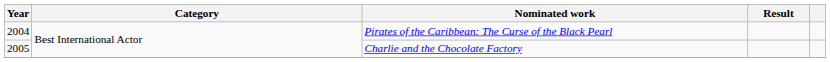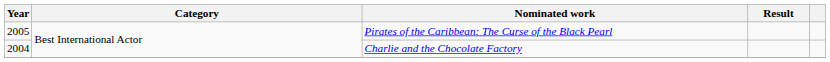Pirates of the Caribbean: The Curse of the Black Pearl | Year: 2004 -> 2005
Charlie and the Chocolate Factory | Year: 2005 -> 2004
